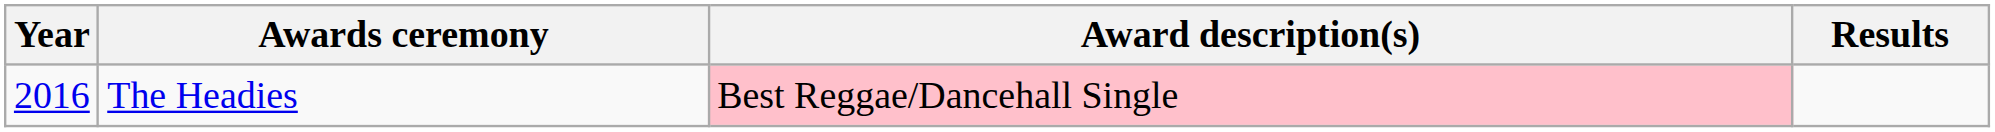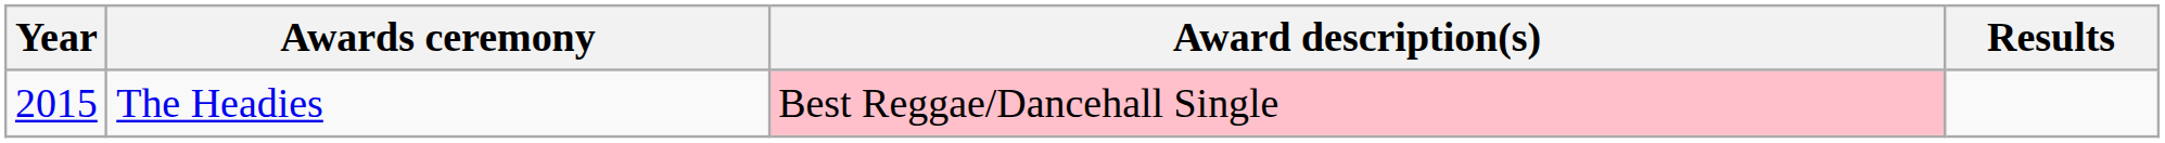The Headies | Year: 2016 -> 2015
